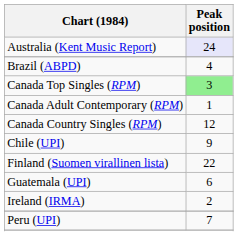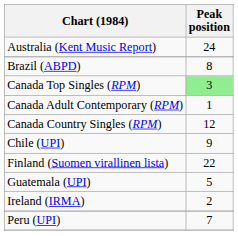Australia (Kent Music Report) | Peak position: lavender background -> no background
Brazil (ABPD) | Peak position: 4 -> 8
Guatemala (UPI) | Peak position: 6 -> 5
